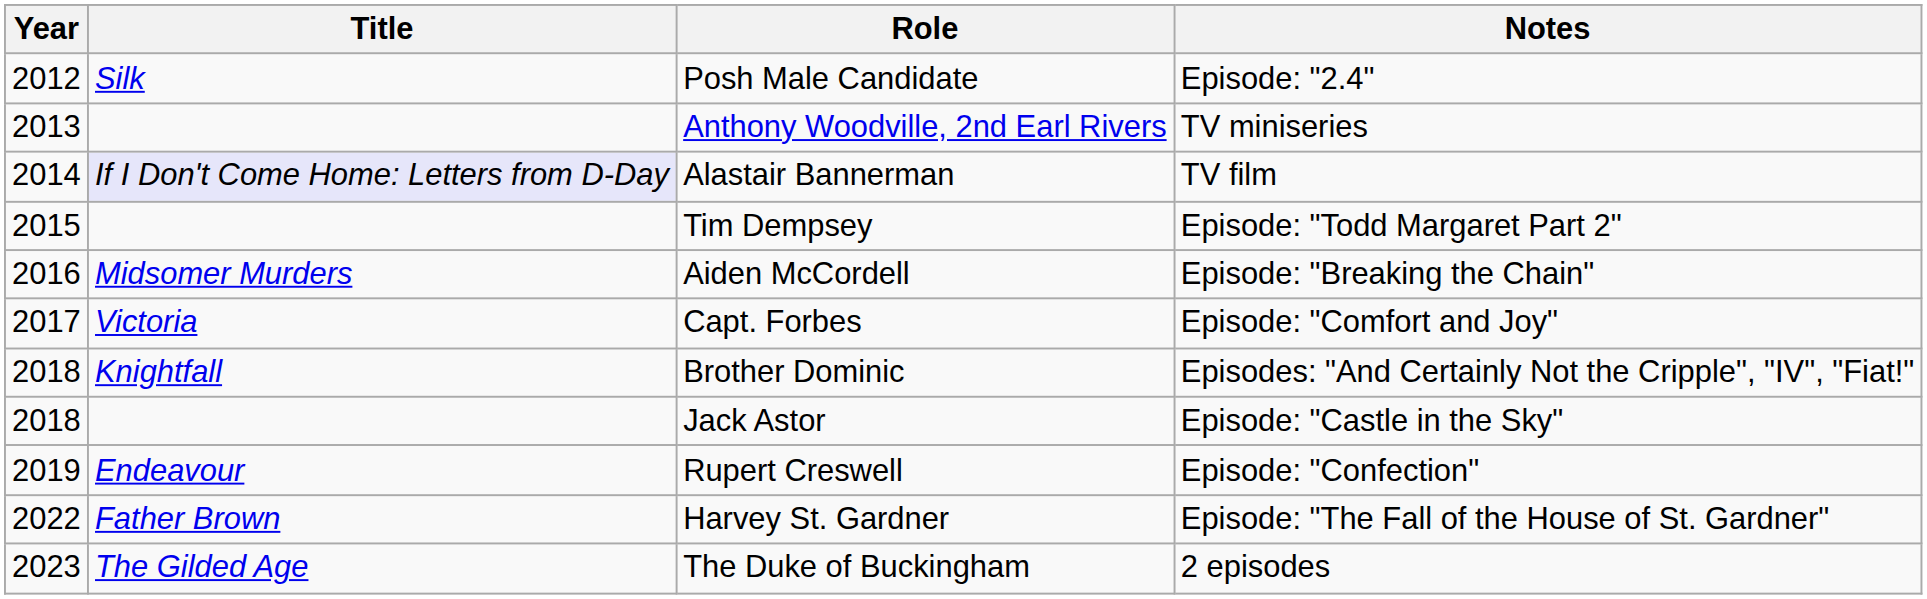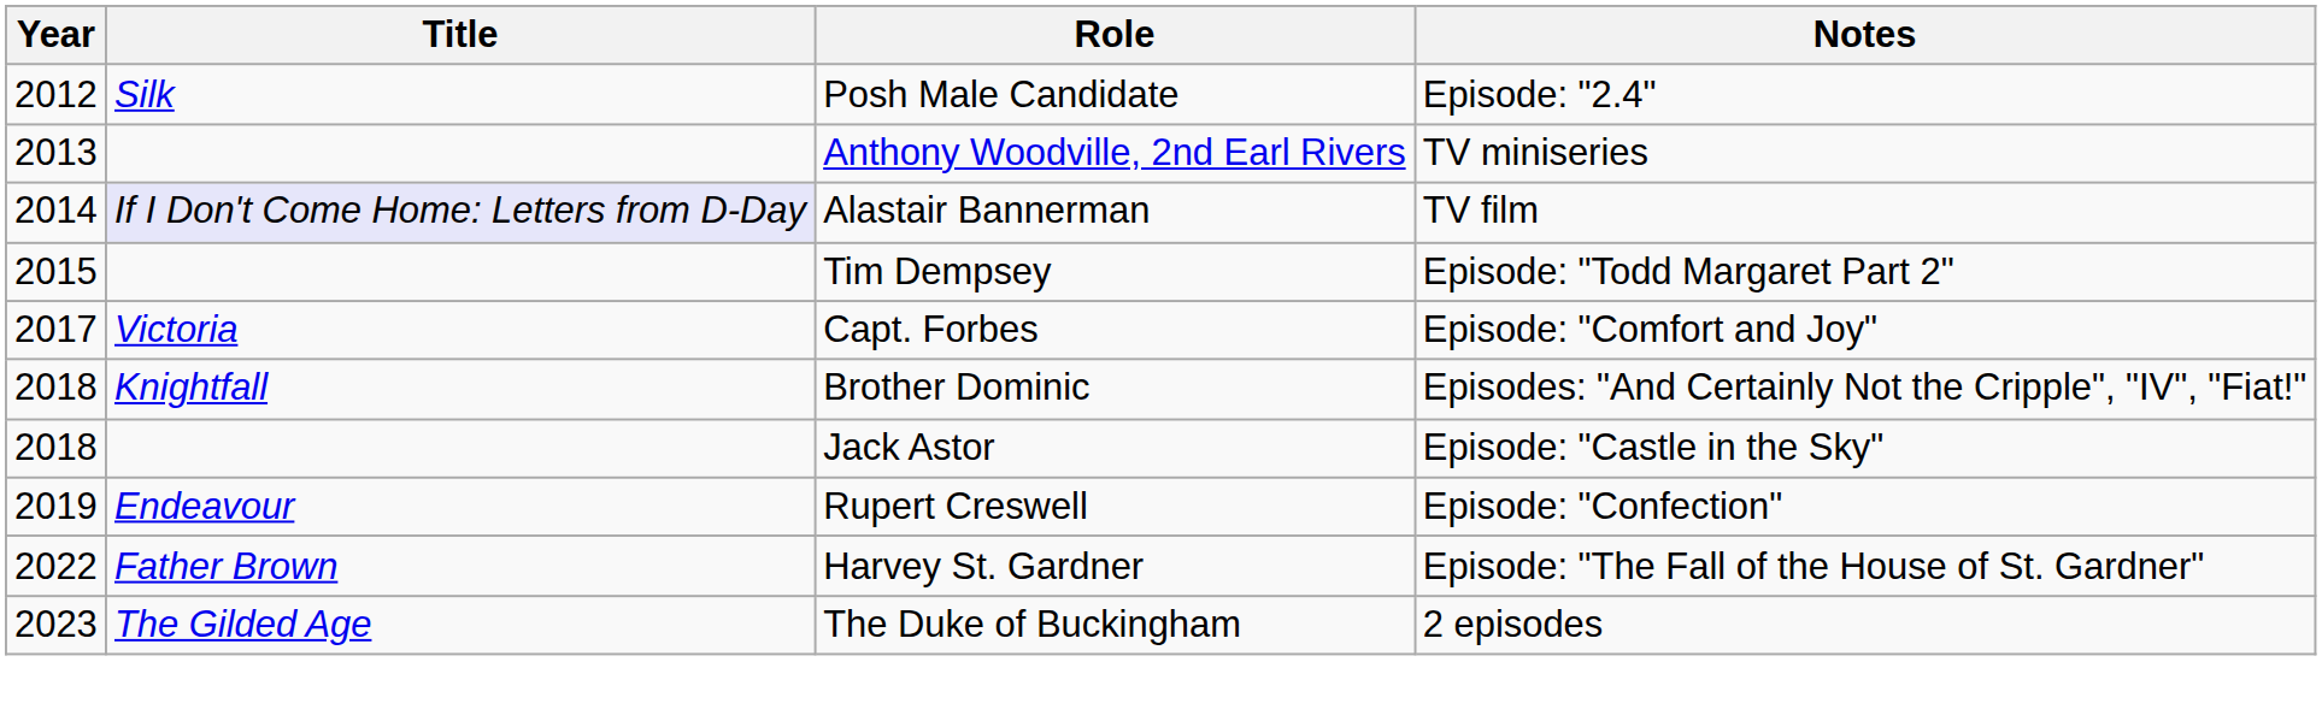- row: 2016 | Midsomer Murders | Aiden McCordell | Episode: "Breaking the Chain"
